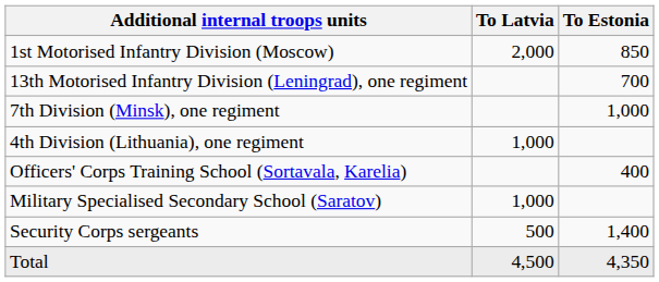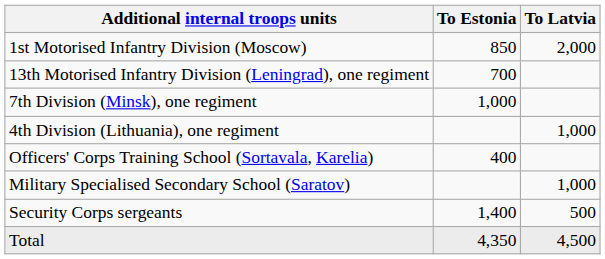columns swapped: To Estonia <-> To Latvia
